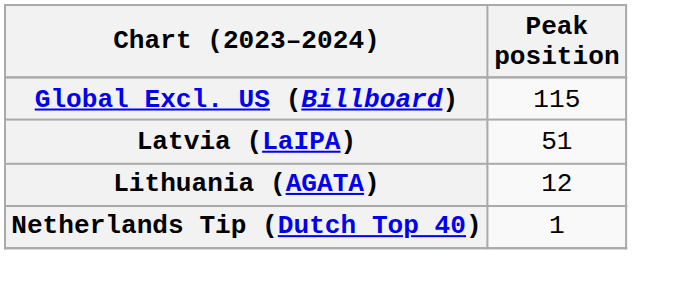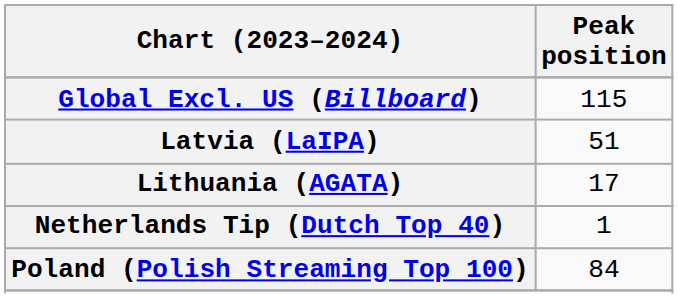Lithuania (AGATA) | Peak position: 12 -> 17
+ row: Poland (Polish Streaming Top 100) | 84
